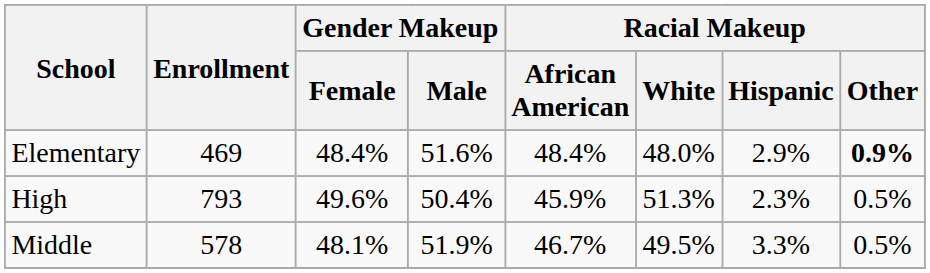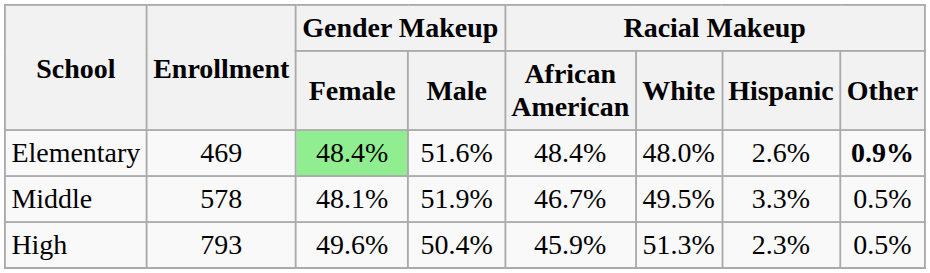Elementary | Gender Makeup / Female: no background -> lightgreen background
Elementary | Racial Makeup / Hispanic: 2.9% -> 2.6%
rows swapped: Middle <-> High
